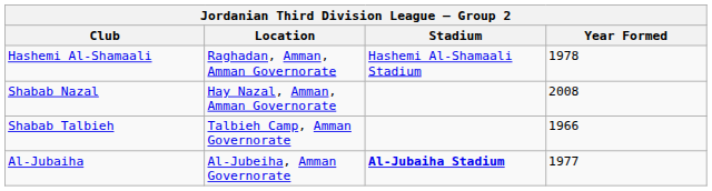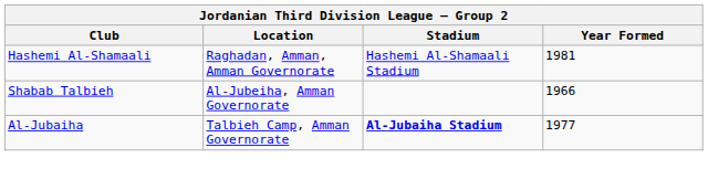Hashemi Al-Shamaali | Year Formed: 1978 -> 1981
- row: Shabab Nazal | Hay Nazal, Amman, Amman Governorate | 2008
Shabab Talbieh | Location: Talbieh Camp, Amman Governorate -> Al-Jubeiha, Amman Governorate
Al-Jubaiha | Location: Al-Jubeiha, Amman Governorate -> Talbieh Camp, Amman Governorate
